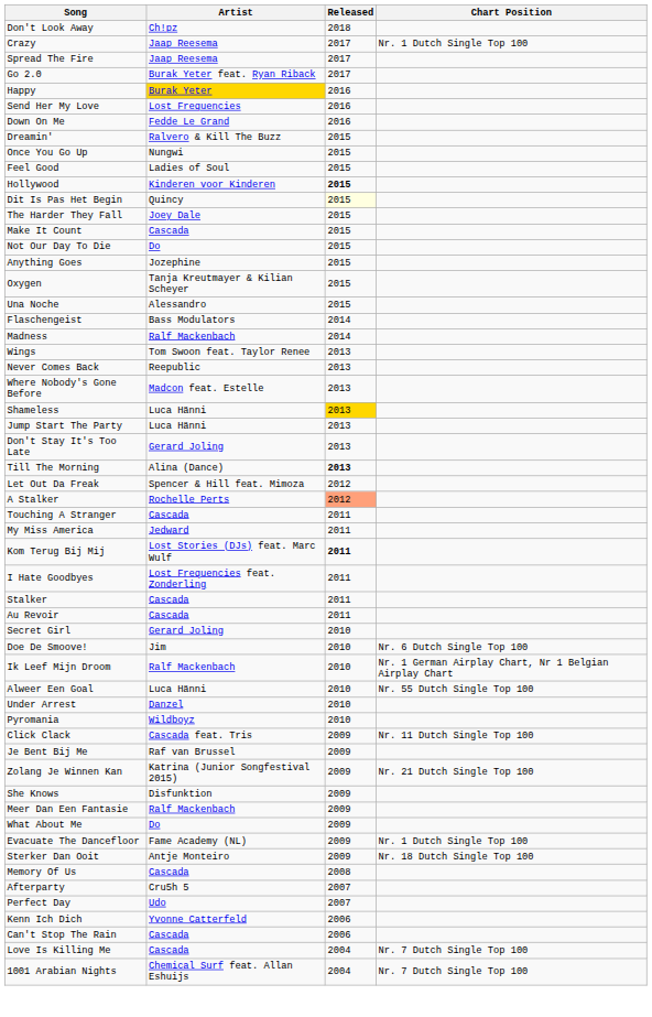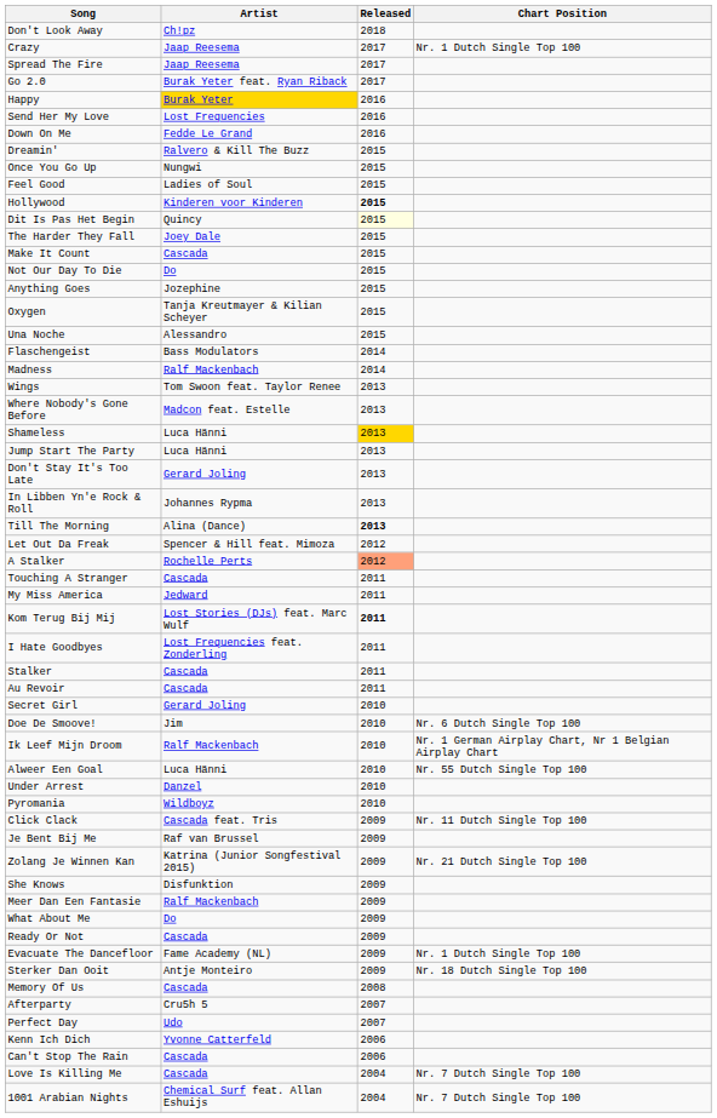- row: Never Comes Back | Reepublic | 2013
+ row: In Libben Yn'e Rock & Roll | Johannes Rypma | 2013
+ row: Ready Or Not | Cascada | 2009
